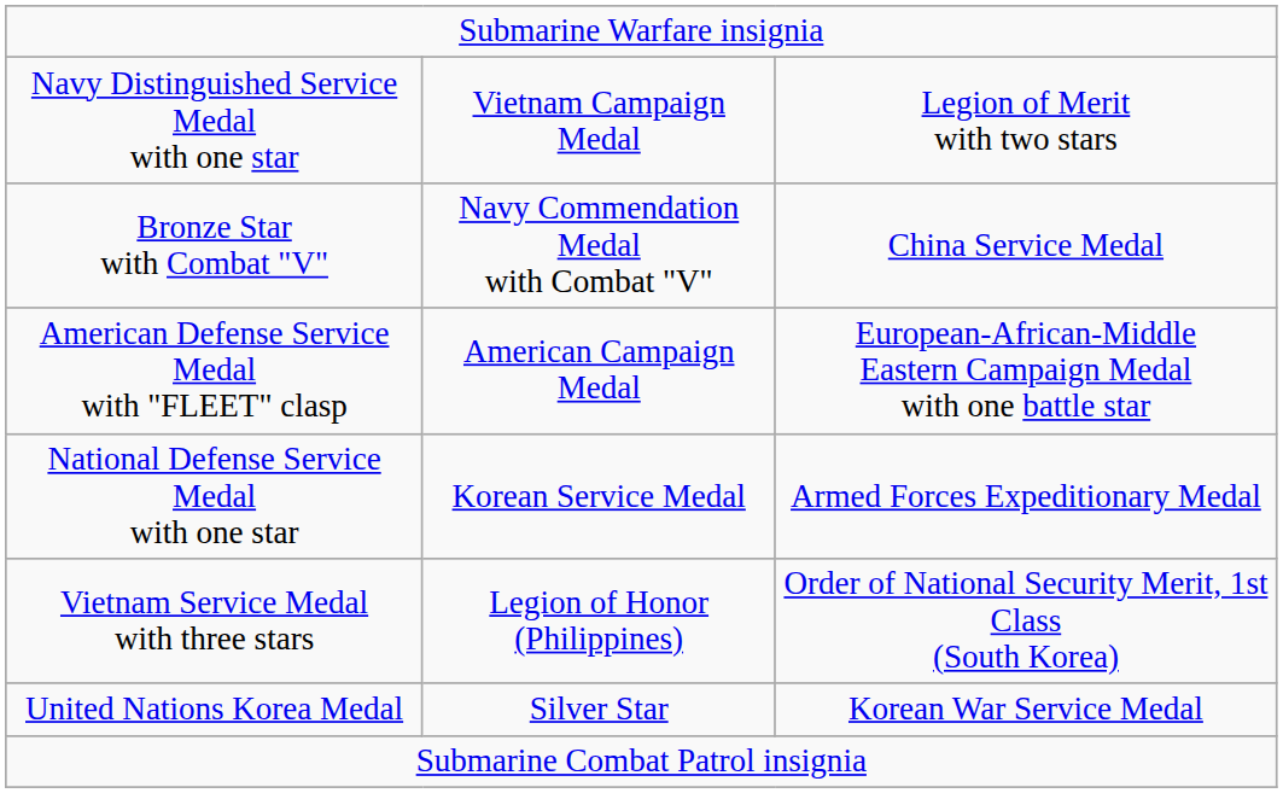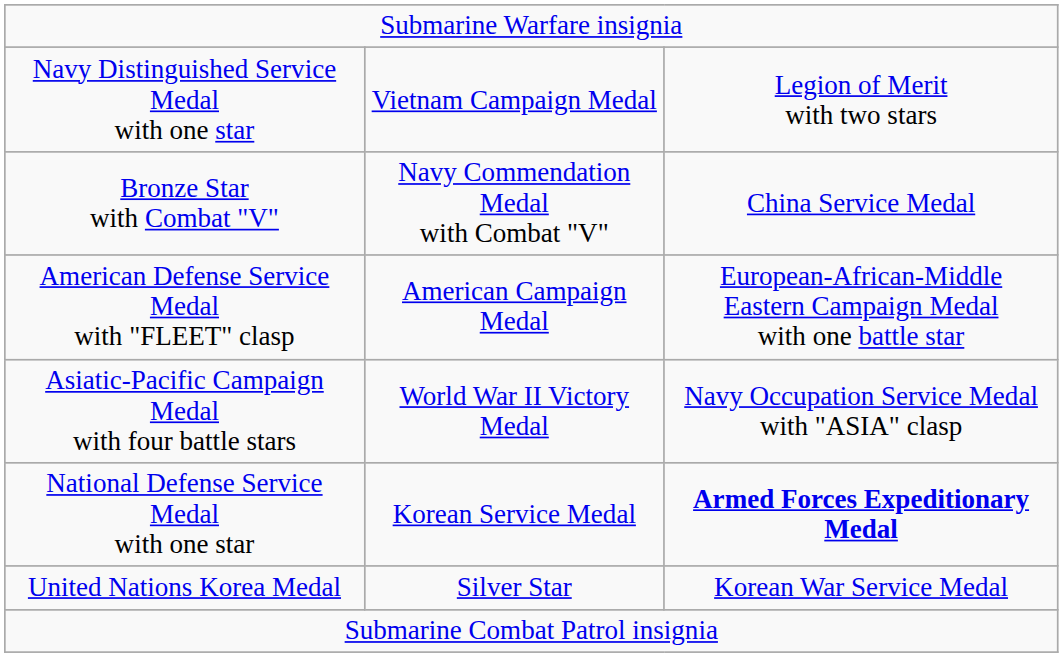+ row: Asiatic-Pacific Campaign Medal with four battle stars | World War II Victory Medal | Navy Occupation Service Medal with "ASIA" clasp
National Defense Service Medal with one star | column 3: normal -> bold
- row: Vietnam Service Medal with three stars | Legion of Honor (Philippines) | Order of National Security Merit, 1st Class (South Korea)
